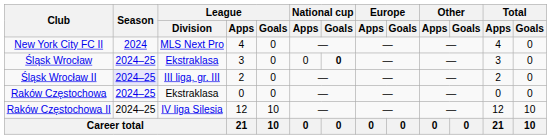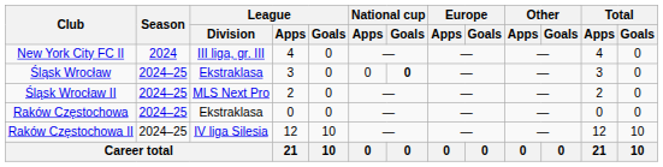New York City FC II | League / Division: MLS Next Pro -> III liga, gr. III
Śląsk Wrocław II | Season: lavender background -> no background
Śląsk Wrocław II | League / Division: III liga, gr. III -> MLS Next Pro
